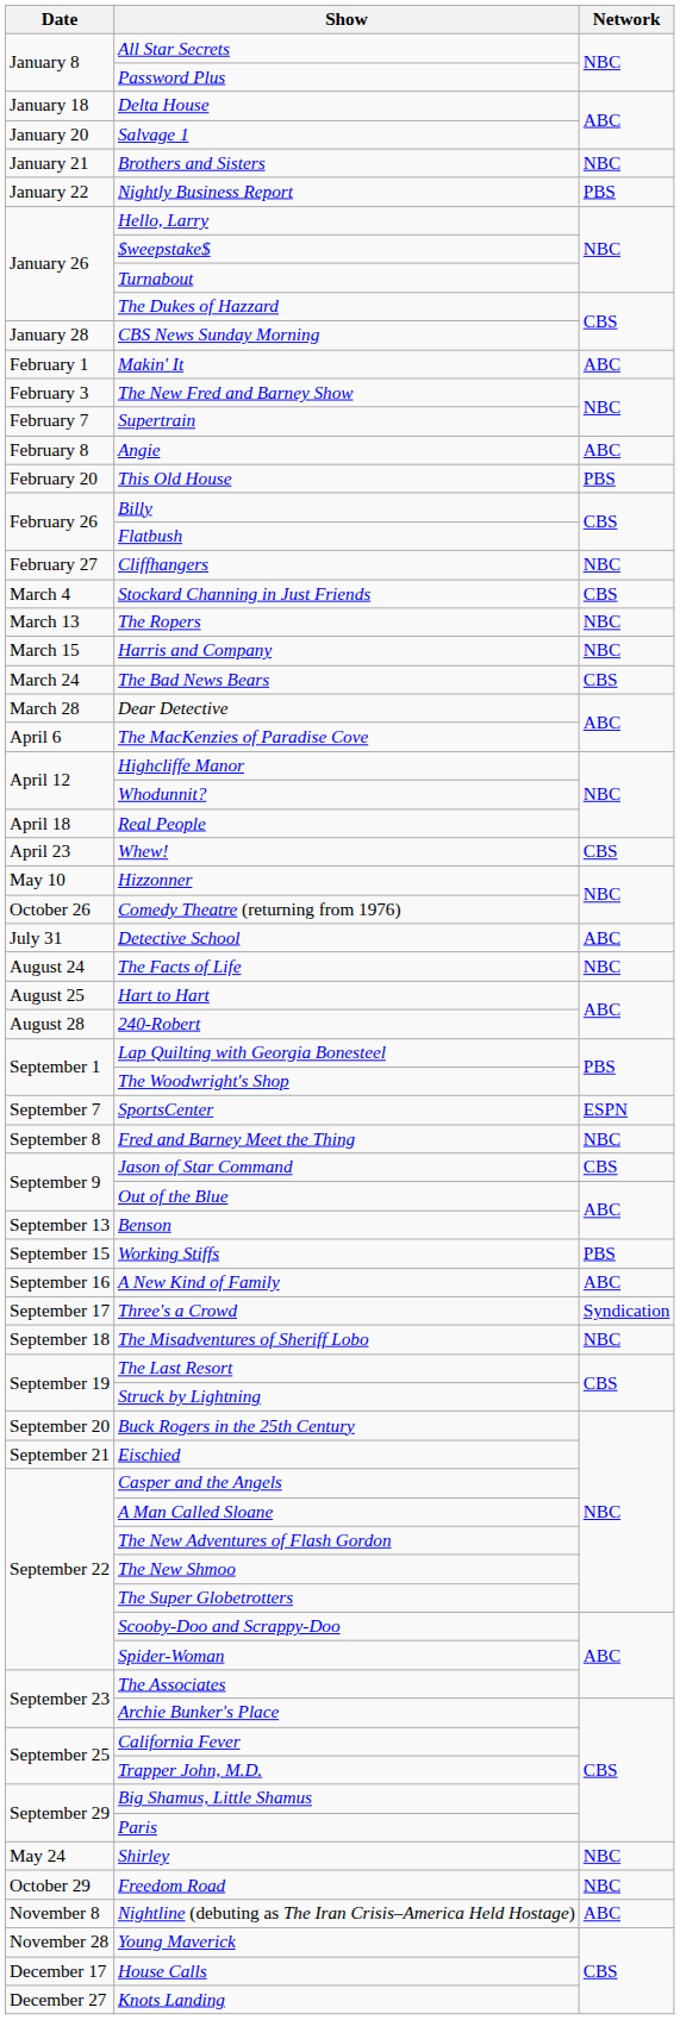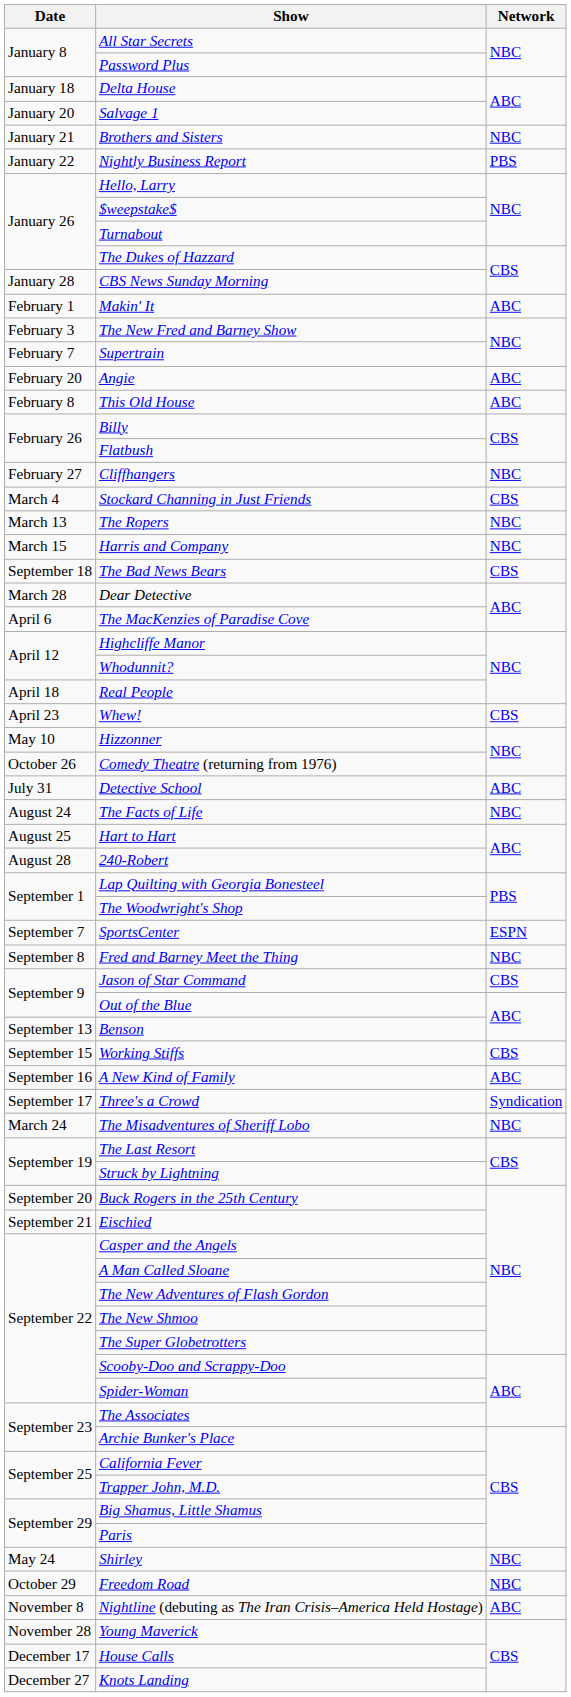Angie | Date: February 8 -> February 20
This Old House | Date: February 20 -> February 8
This Old House | Network: PBS -> ABC
The Bad News Bears | Date: March 24 -> September 18
Working Stiffs | Network: PBS -> CBS
The Misadventures of Sheriff Lobo | Date: September 18 -> March 24
